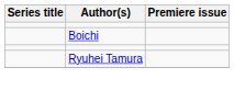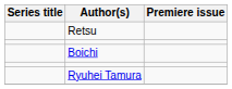+ row: Retsu
